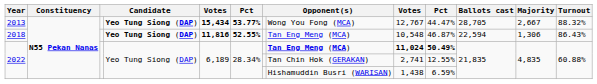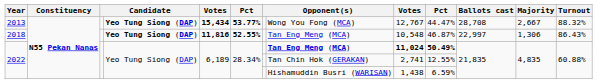2013 | Ballots cast: 28,705 -> 28,708
2018 | Ballots cast: 22,594 -> 22,997
